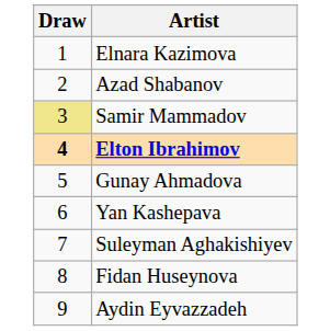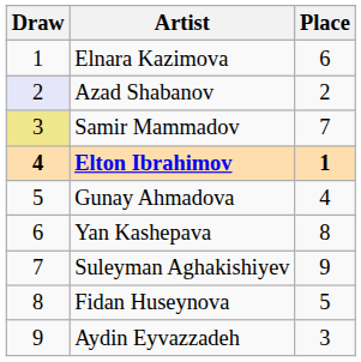+ column: Place | 6 | 2 | 7 | 1 | 4 | 8 | 9 | 5 | 3
Azad Shabanov | Draw: no background -> lavender background
